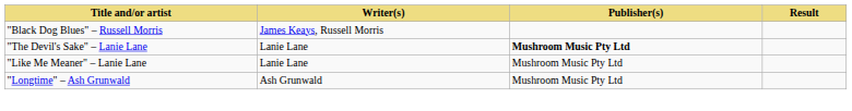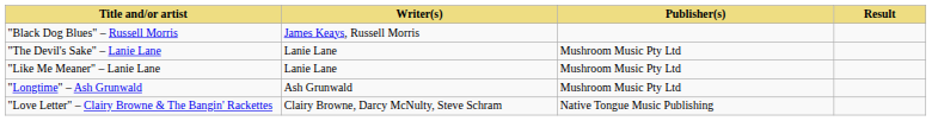"The Devil's Sake" – Lanie Lane | Publisher(s): bold -> normal
+ row: "Love Letter" – Clairy Browne & The Bangin' Rackettes | Clairy Browne, Darcy McNulty, Steve Schram | Native Tongue Music Publishing
